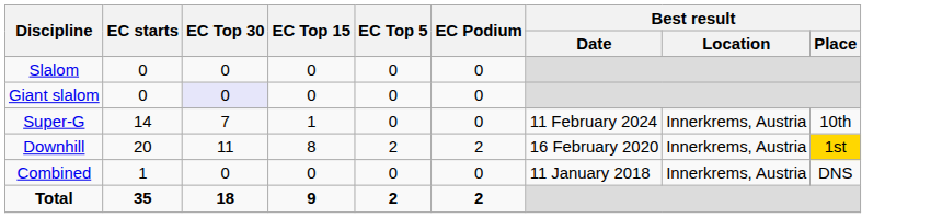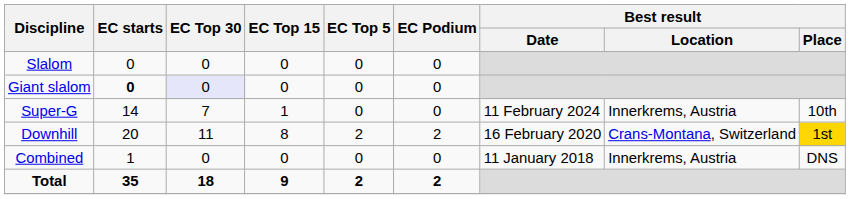Giant slalom | EC starts: normal -> bold
Downhill | Best result / Location: Innerkrems, Austria -> Crans-Montana, Switzerland
